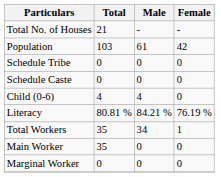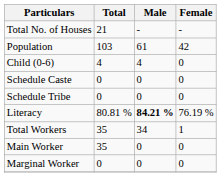rows swapped: Child (0-6) <-> Schedule Tribe
Literacy | Male: normal -> bold
